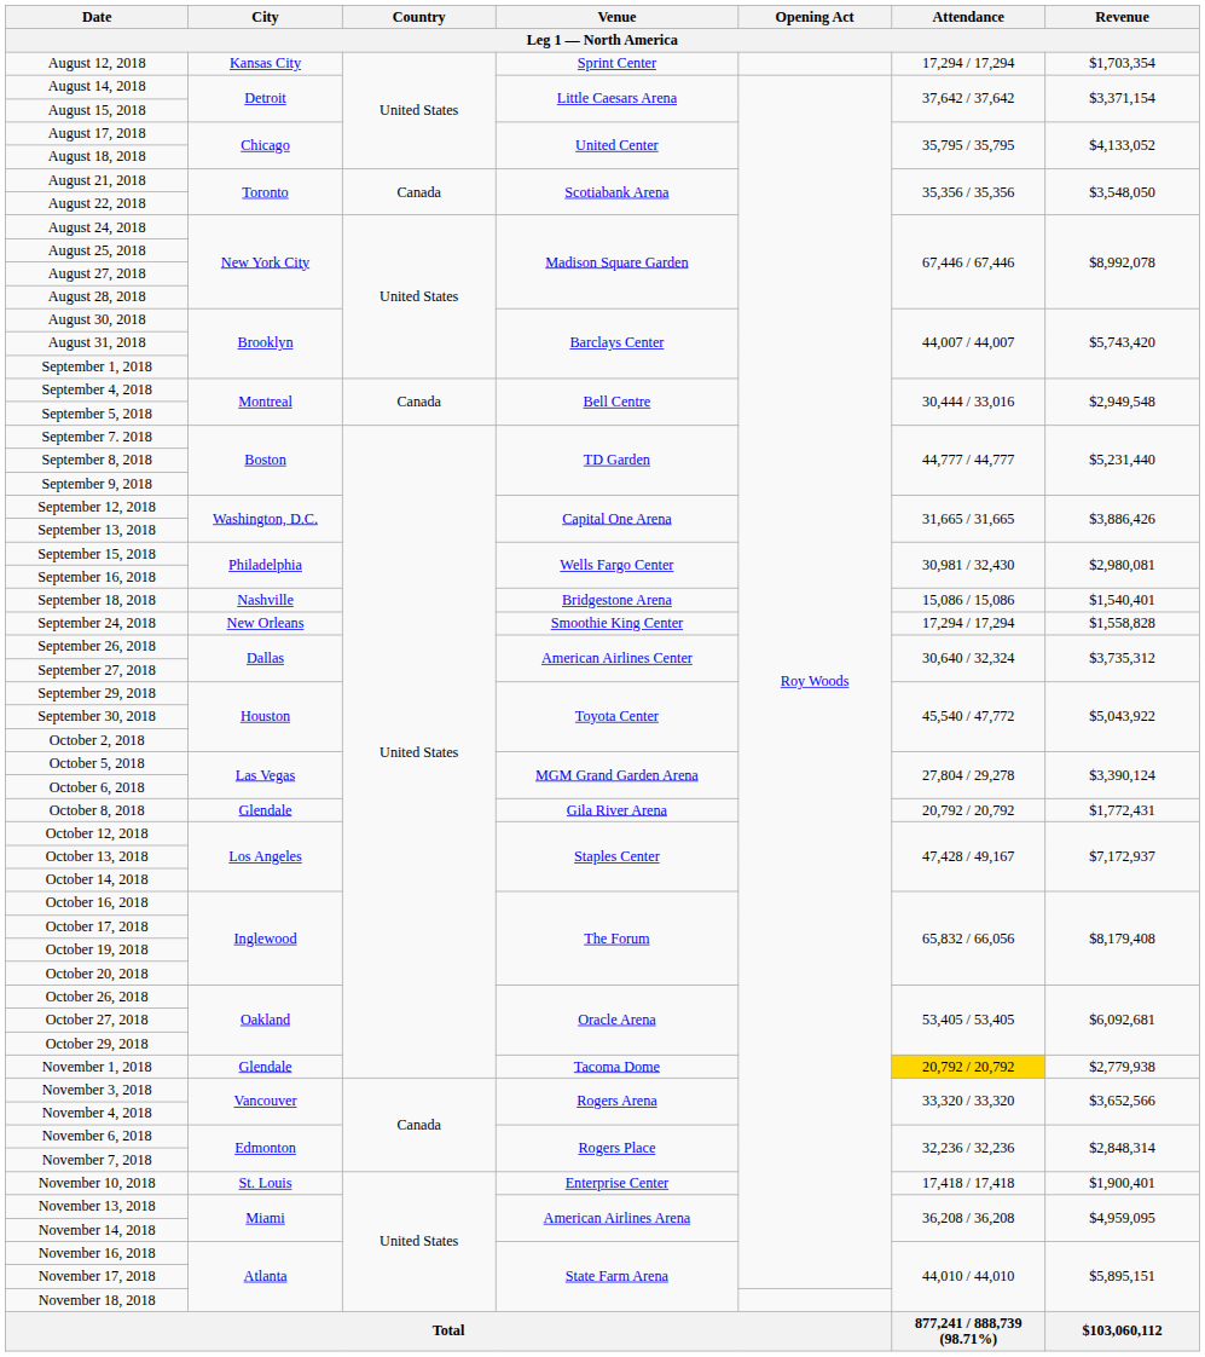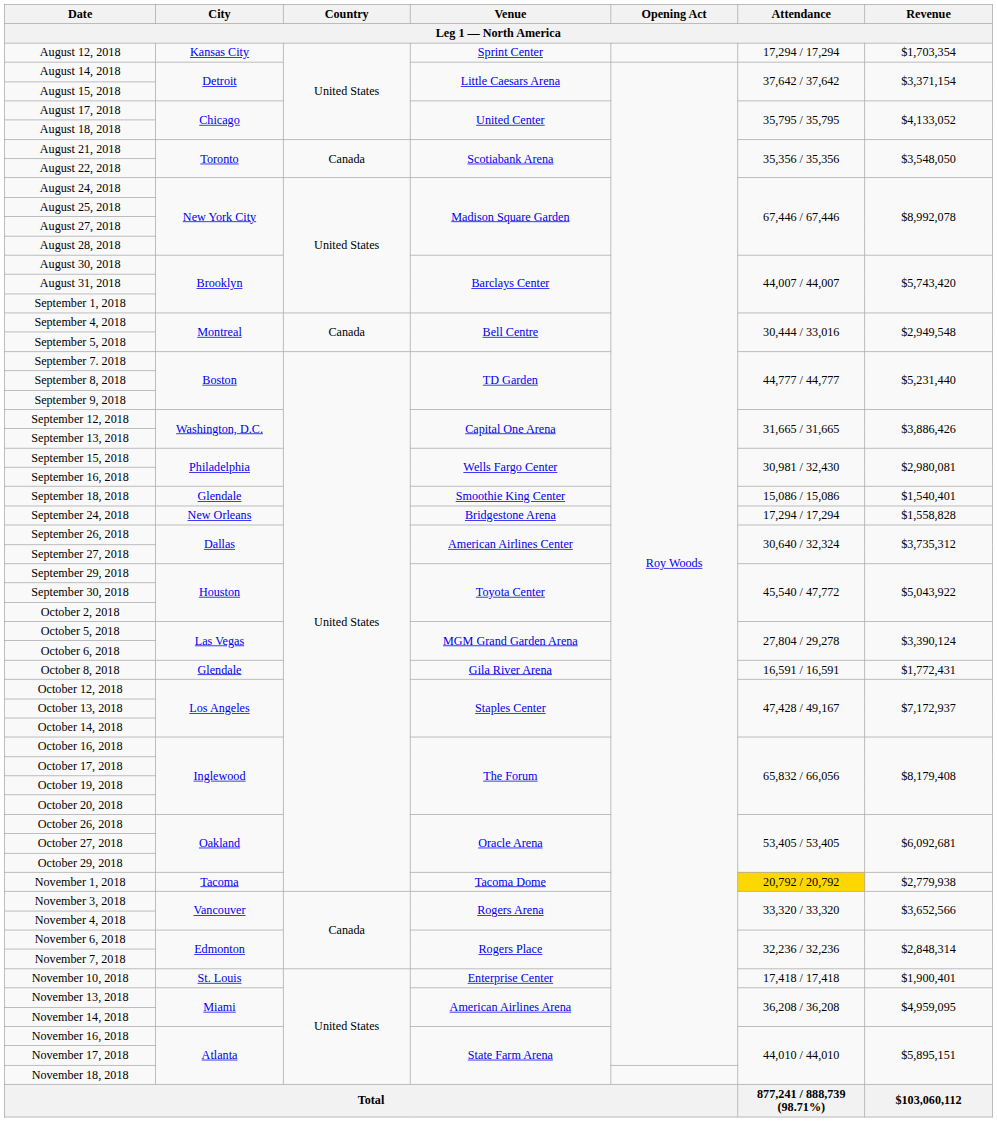September 18, 2018 | City: Nashville -> Glendale
September 18, 2018 | Venue: Bridgestone Arena -> Smoothie King Center
September 24, 2018 | Venue: Smoothie King Center -> Bridgestone Arena
October 8, 2018 | Attendance: 20,792 / 20,792 -> 16,591 / 16,591
November 1, 2018 | City: Glendale -> Tacoma
